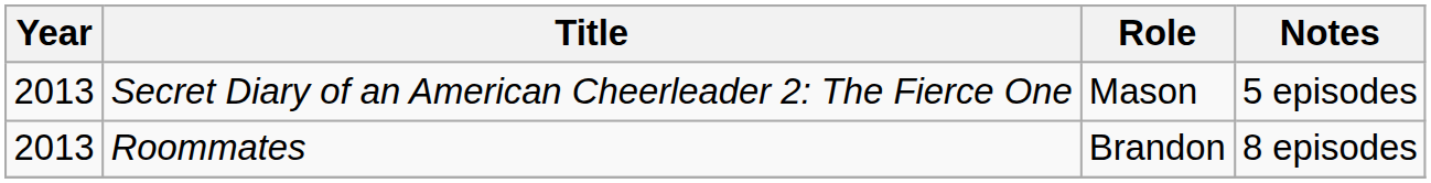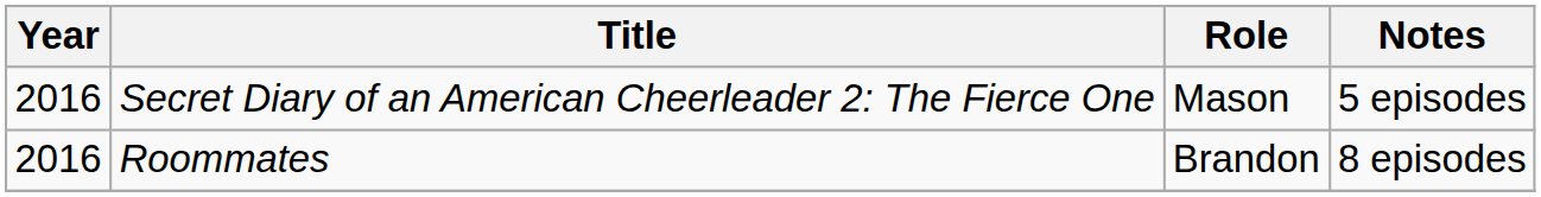Secret Diary of an American Cheerleader 2: The Fierce One | Year: 2013 -> 2016
Roommates | Year: 2013 -> 2016
